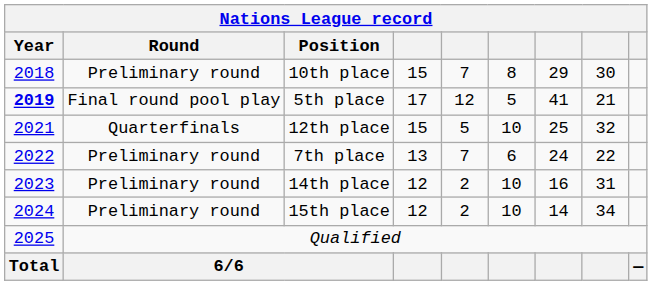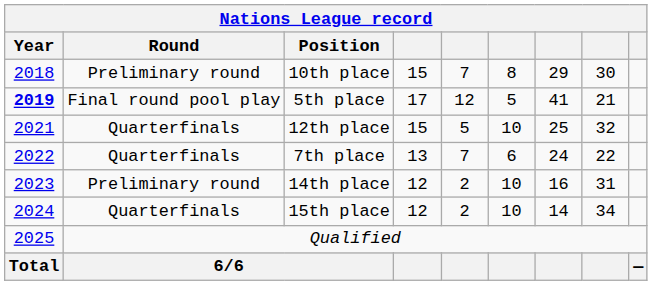7th place | Round: Preliminary round -> Quarterfinals
15th place | Round: Preliminary round -> Quarterfinals
